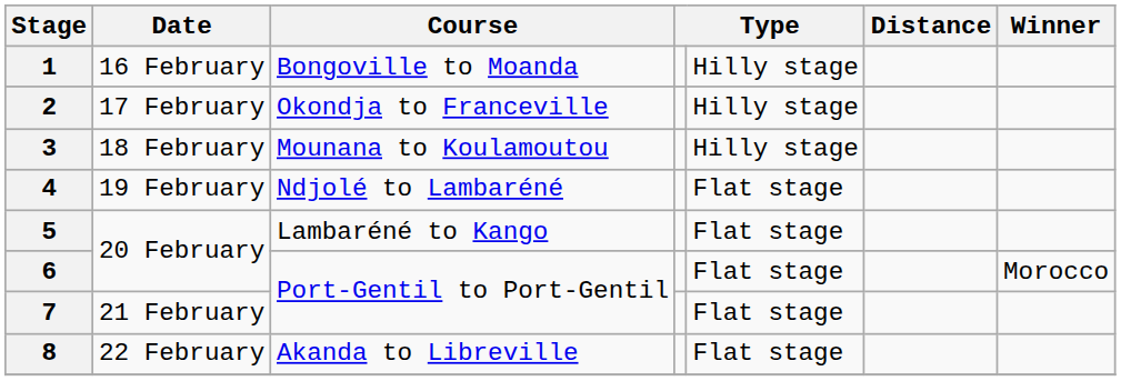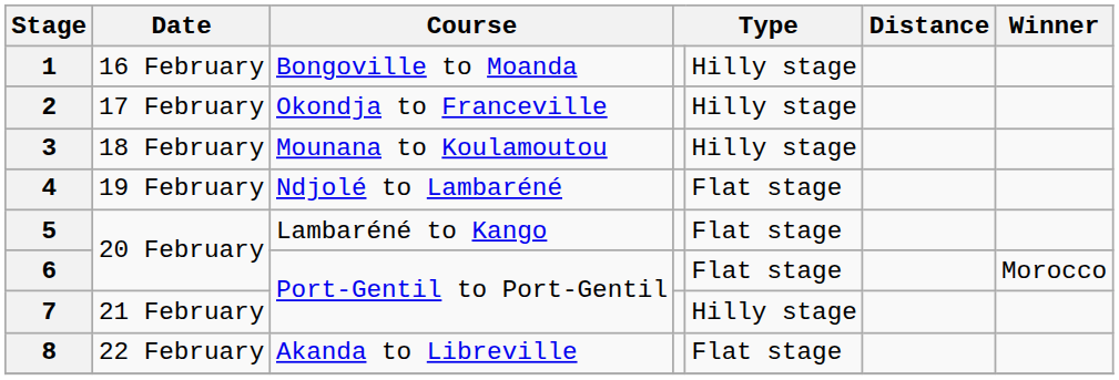7 | column 5: Flat stage -> Hilly stage
